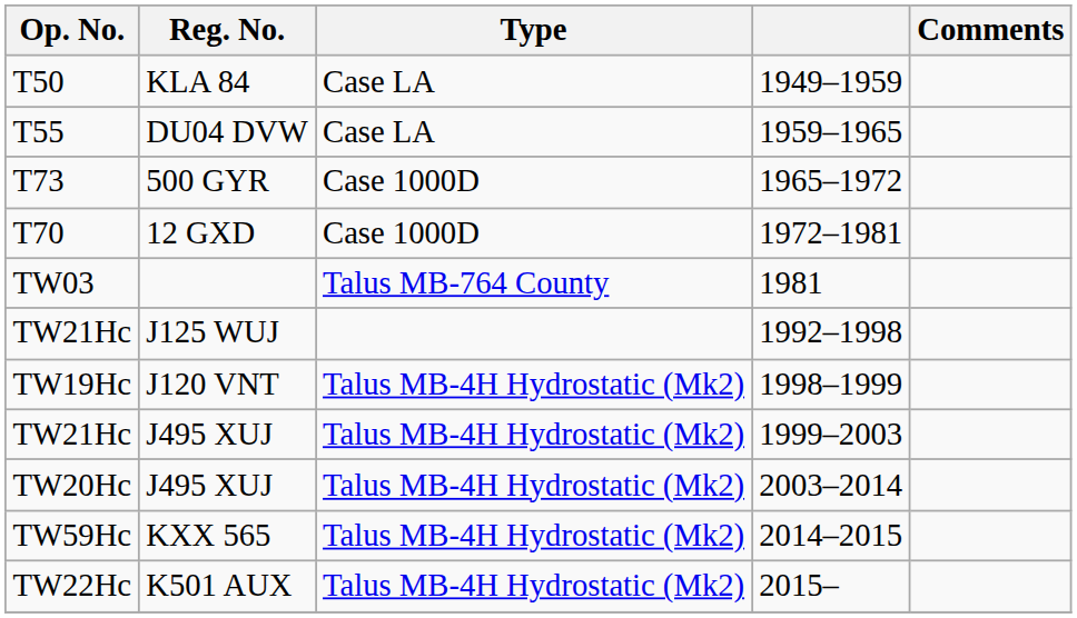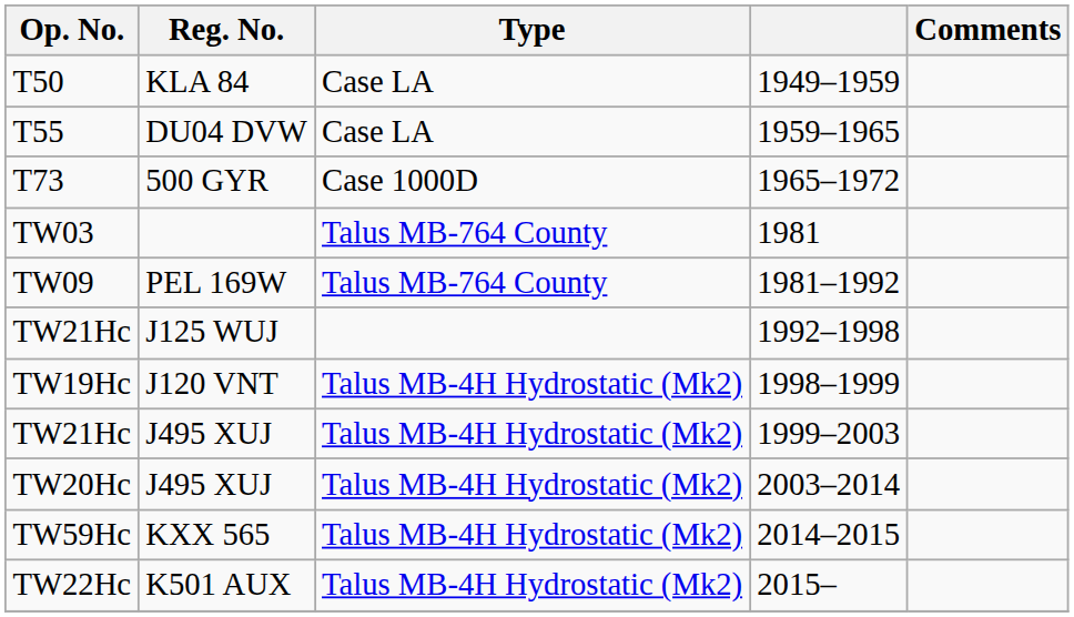- row: T70 | 12 GXD | Case 1000D | 1972–1981
+ row: TW09 | PEL 169W | Talus MB-764 County | 1981–1992
